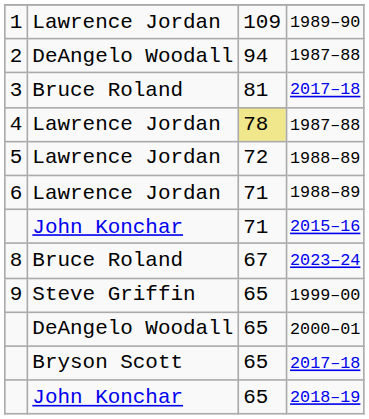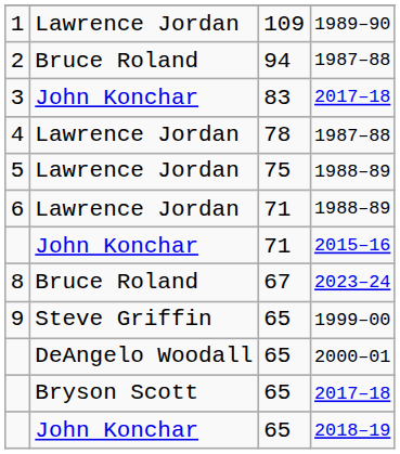2 | column 2: DeAngelo Woodall -> Bruce Roland
3 | column 2: Bruce Roland -> John Konchar
3 | column 3: 81 -> 83
4 | column 3: khaki background -> no background
5 | column 3: 72 -> 75
